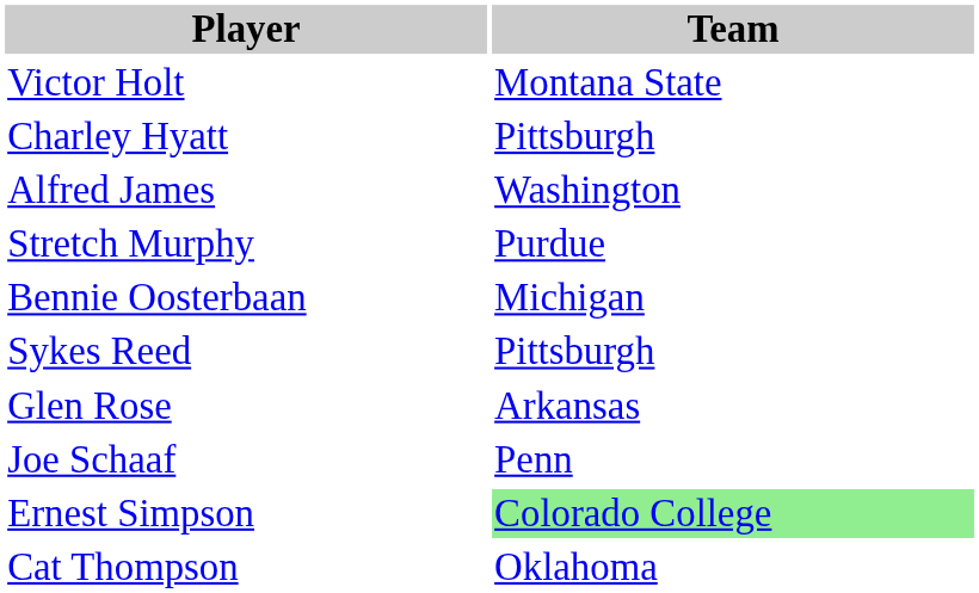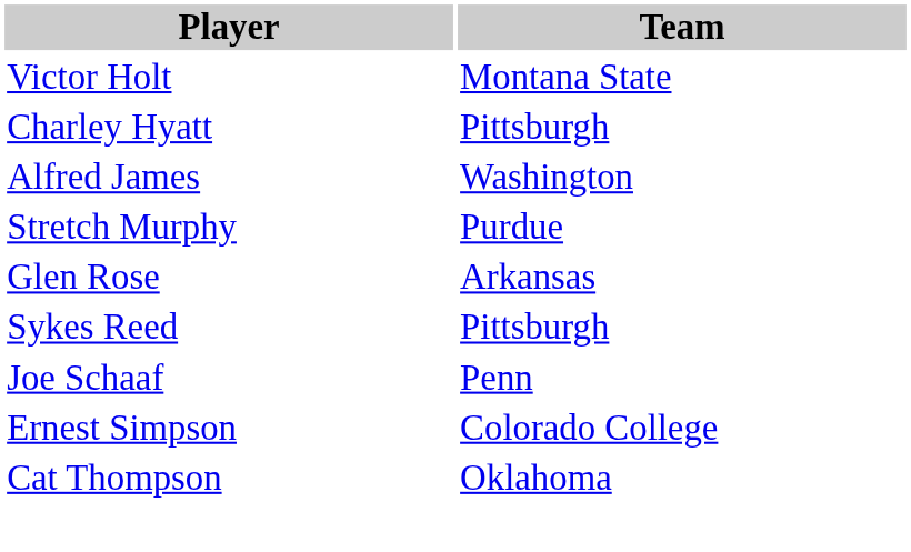- row: Bennie Oosterbaan | Michigan
rows swapped: Sykes Reed <-> Glen Rose
Ernest Simpson | Team: lightgreen background -> no background
